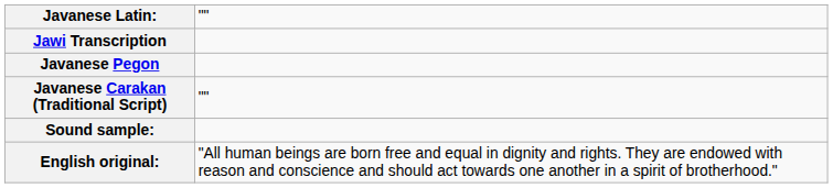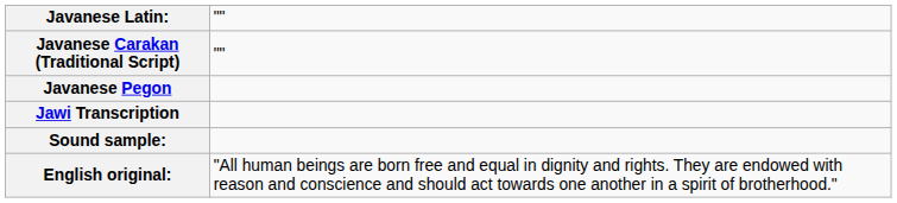rows swapped: Javanese Carakan (Traditional Script) <-> Jawi Transcription
